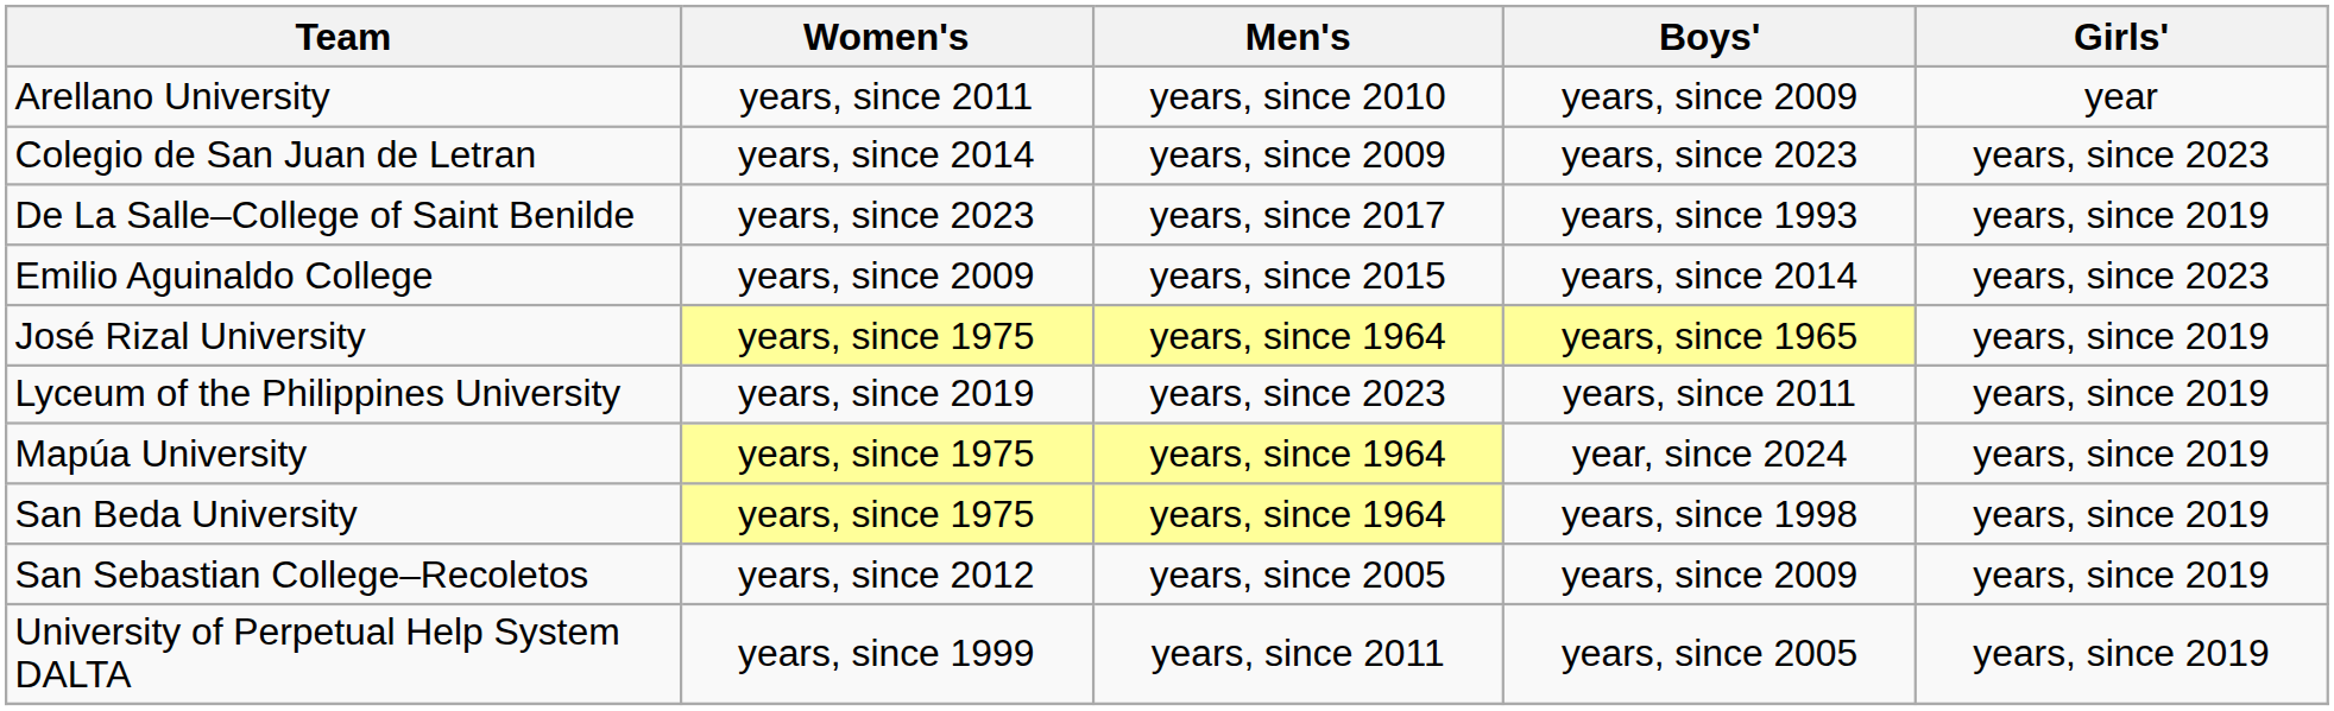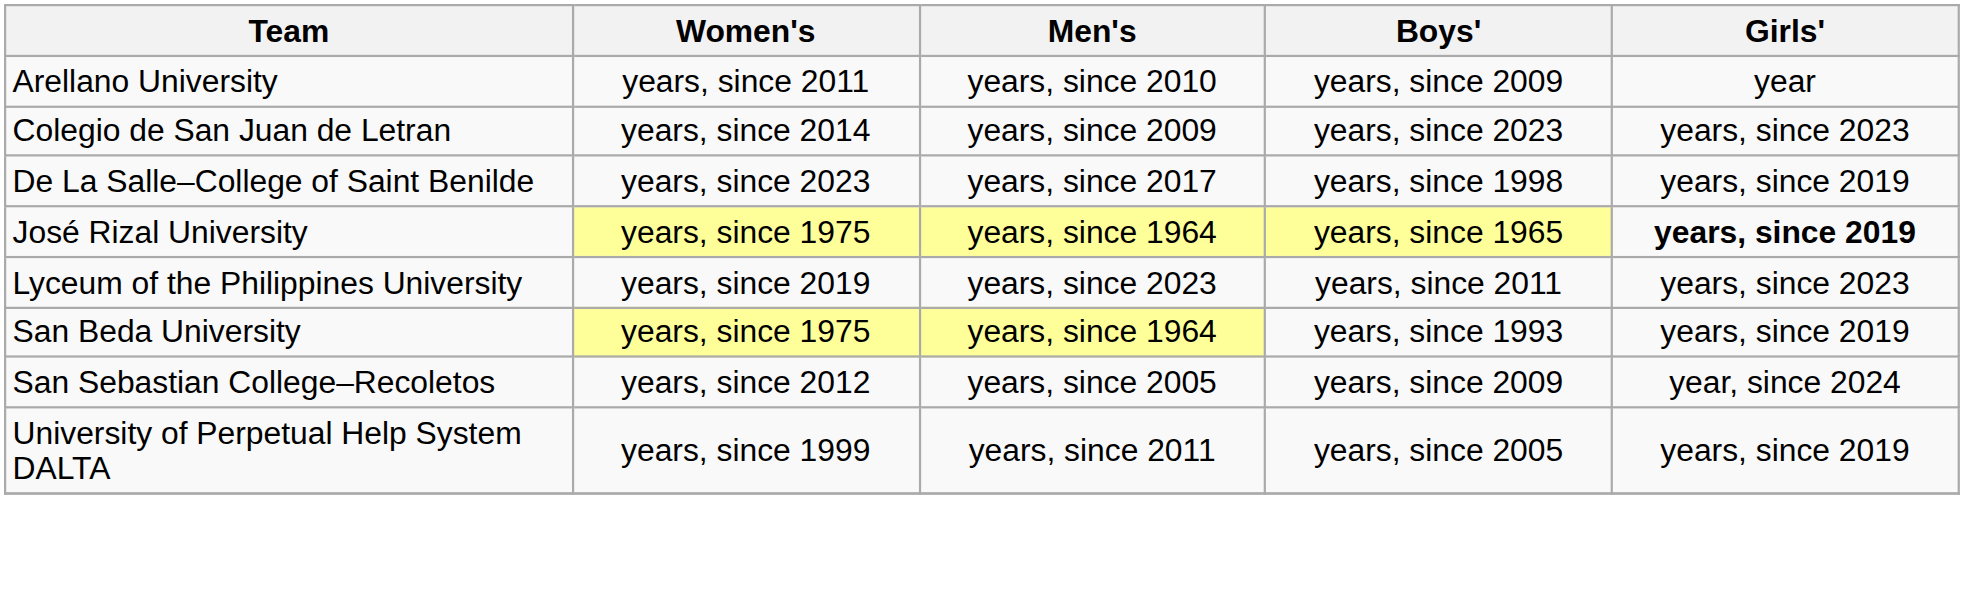De La Salle–College of Saint Benilde | Boys': years, since 1993 -> years, since 1998
- row: Emilio Aguinaldo College | years, since 2009 | years, since 2015 | years, since 2014 | years, since 2023
José Rizal University | Girls': normal -> bold
Lyceum of the Philippines University | Girls': years, since 2019 -> years, since 2023
- row: Mapúa University | years, since 1975 | years, since 1964 | year, since 2024 | years, since 2019
San Beda University | Boys': years, since 1998 -> years, since 1993
San Sebastian College–Recoletos | Girls': years, since 2019 -> year, since 2024
